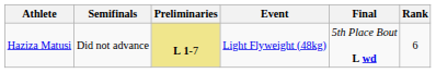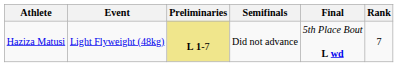columns swapped: Event <-> Semifinals
Haziza Matusi | Rank: 6 -> 7
